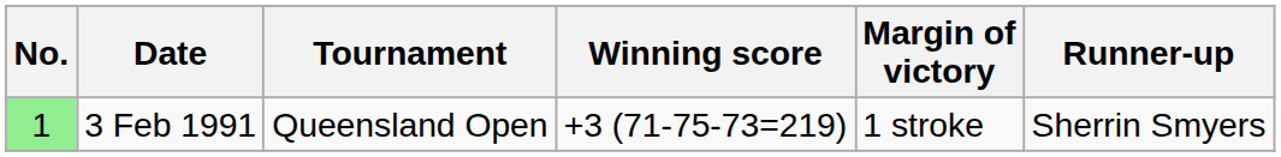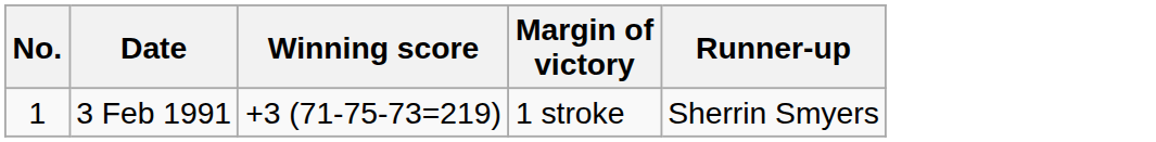- column: Tournament | Queensland Open
3 Feb 1991 | No.: lightgreen background -> no background
